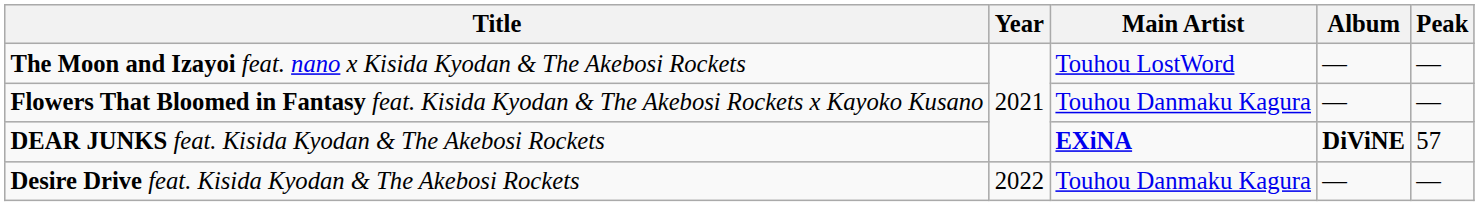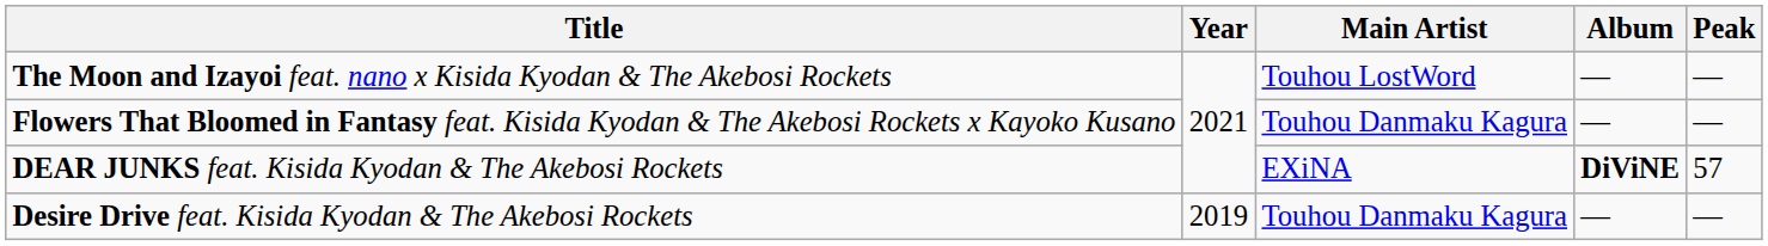DEAR JUNKS feat. Kisida Kyodan & The Akebosi Rockets | Main Artist: bold -> normal
Desire Drive feat. Kisida Kyodan & The Akebosi Rockets | Year: 2022 -> 2019
